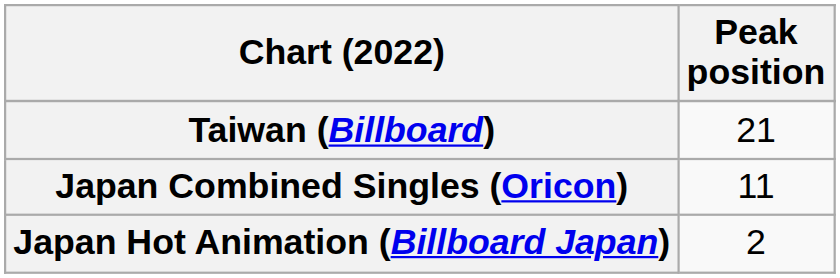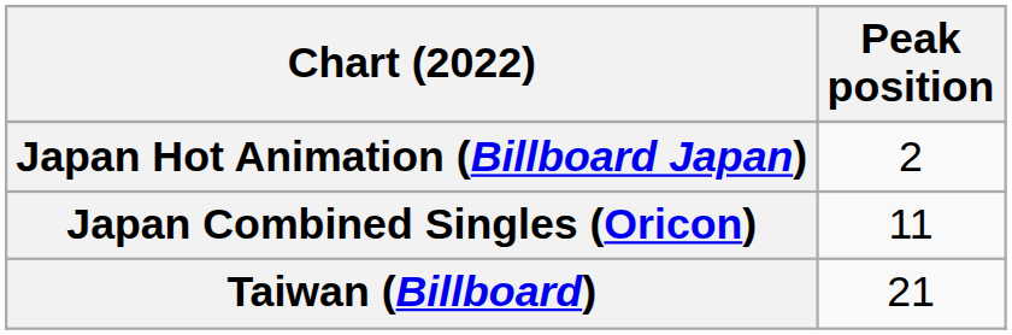rows swapped: Japan Hot Animation (Billboard Japan) <-> Taiwan (Billboard)
